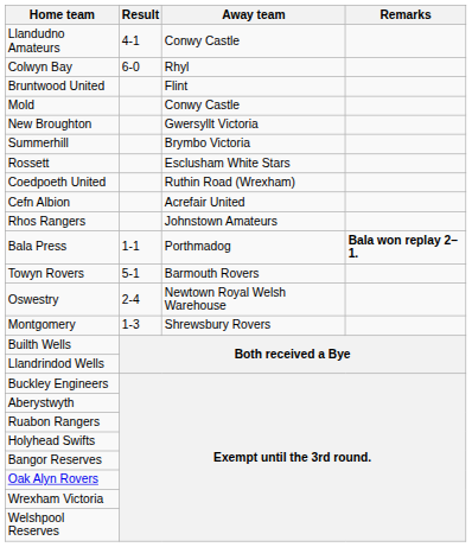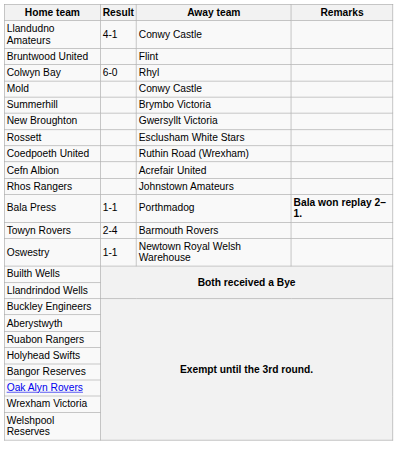rows swapped: Colwyn Bay <-> Bruntwood United
rows swapped: New Broughton <-> Summerhill
Towyn Rovers | Result: 5-1 -> 2-4
Oswestry | Result: 2-4 -> 1-1
- row: Montgomery | 1-3 | Shrewsbury Rovers
